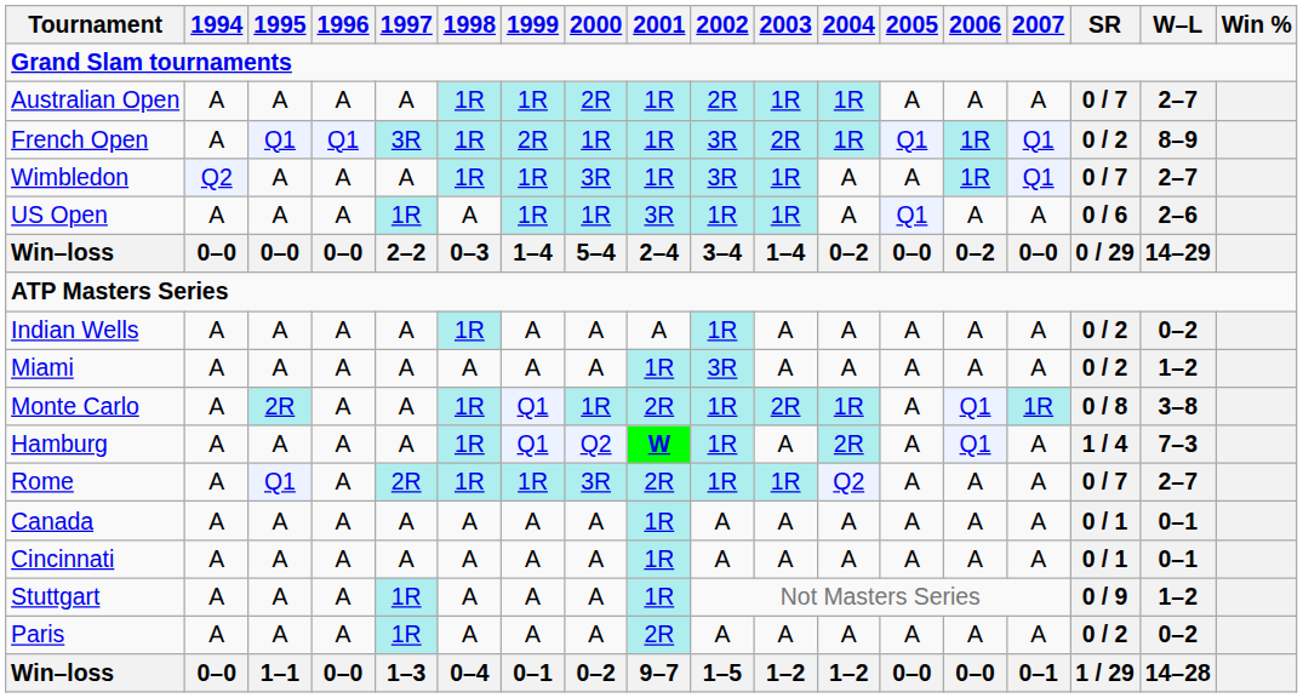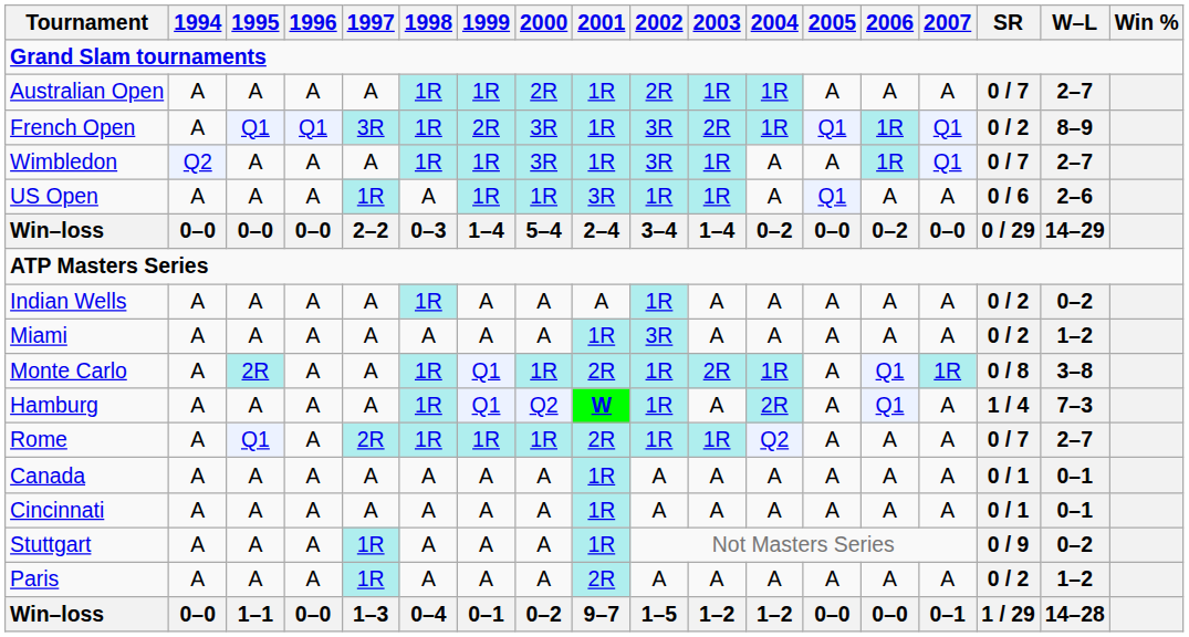French Open | 2000: 1R -> 3R
Rome | 2000: 3R -> 1R
Stuttgart | W–L: 1–2 -> 0–2
Paris | W–L: 0–2 -> 1–2
